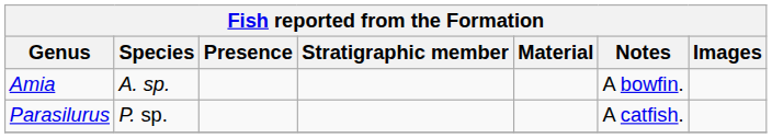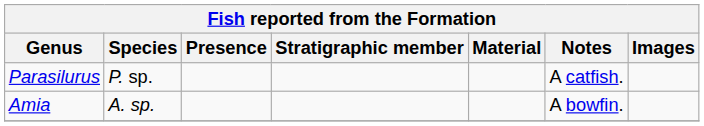rows swapped: Amia <-> Parasilurus
